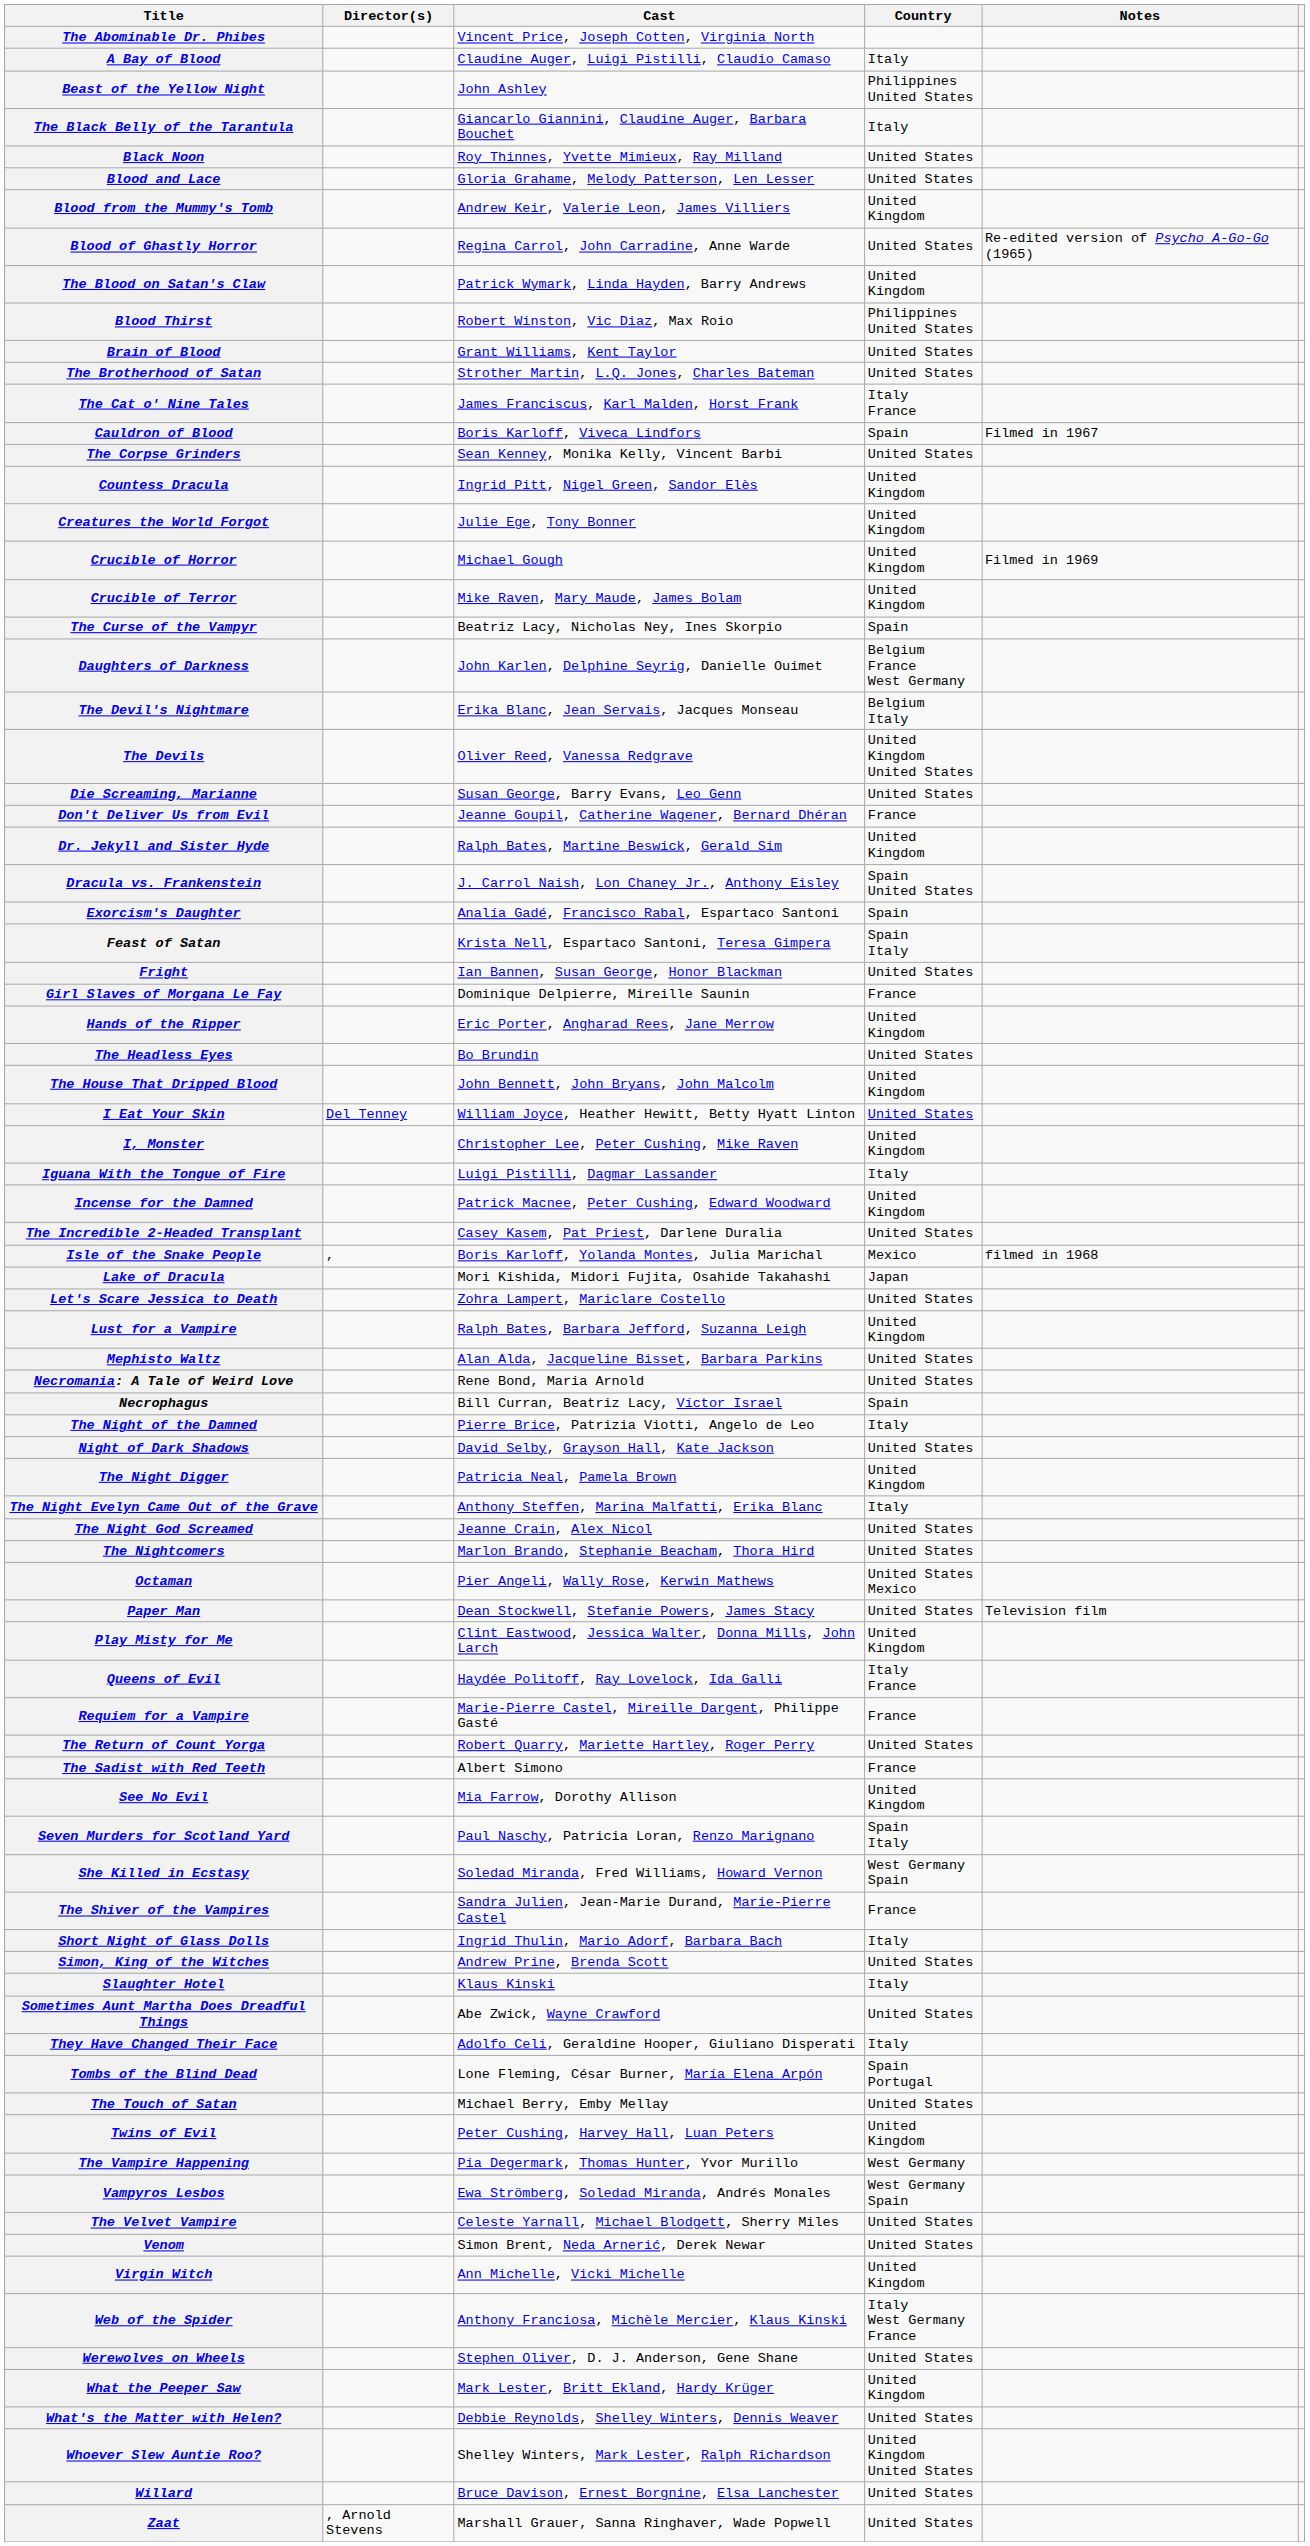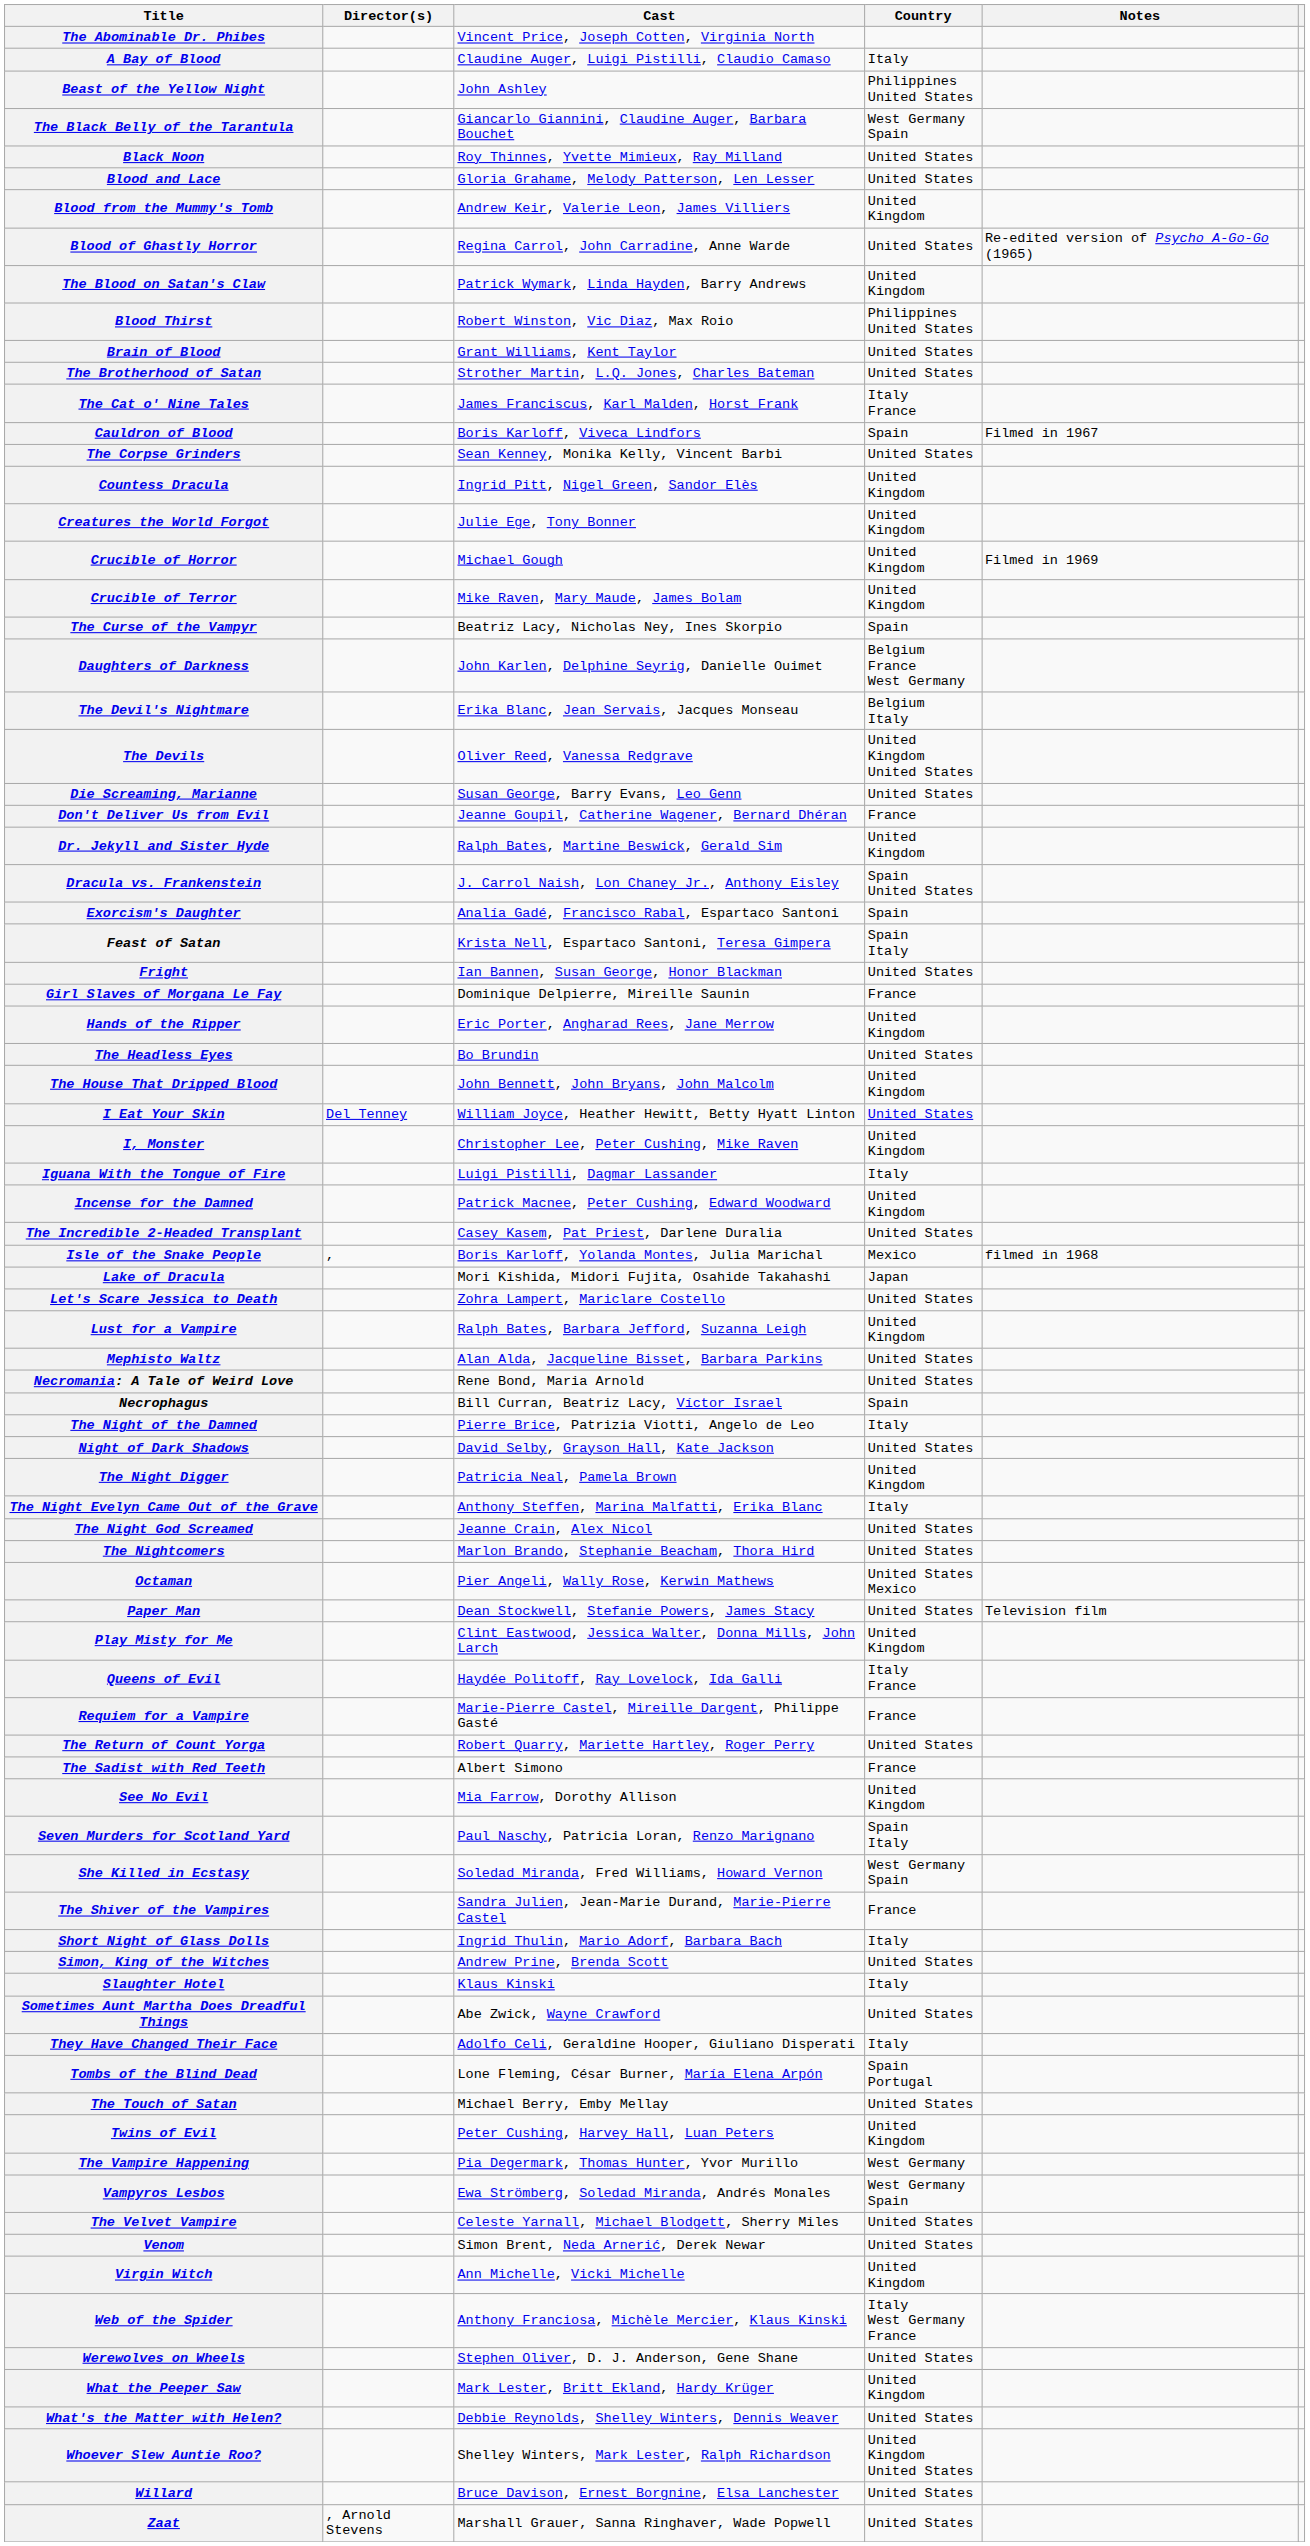The Black Belly of the Tarantula | Country: Italy -> West Germany Spain
